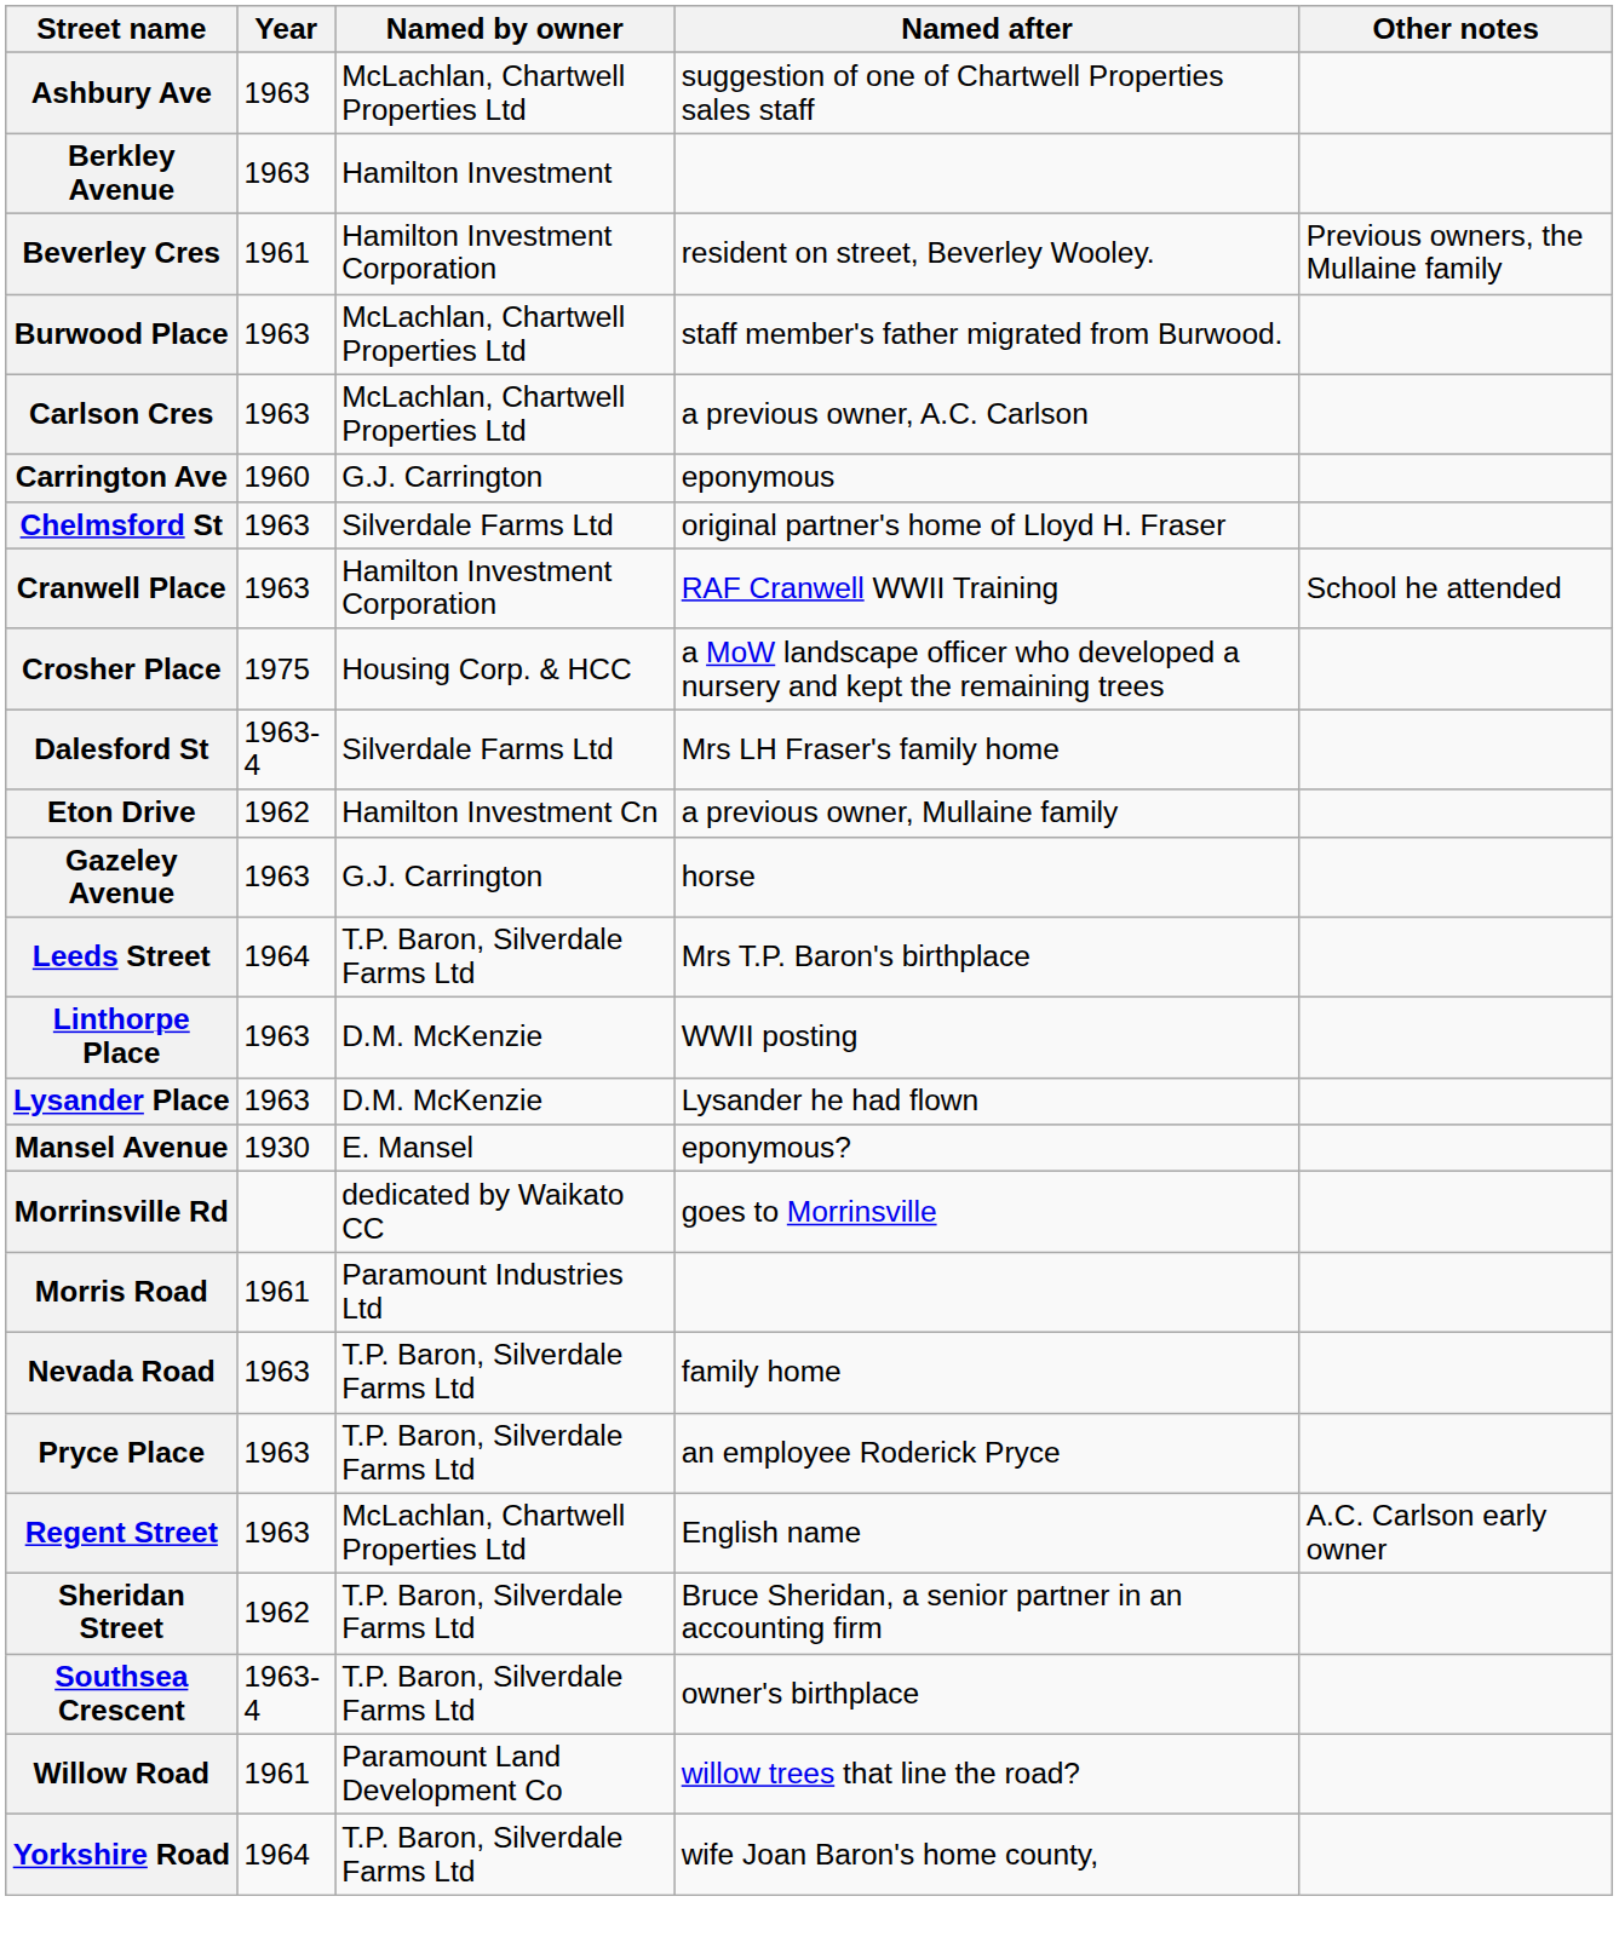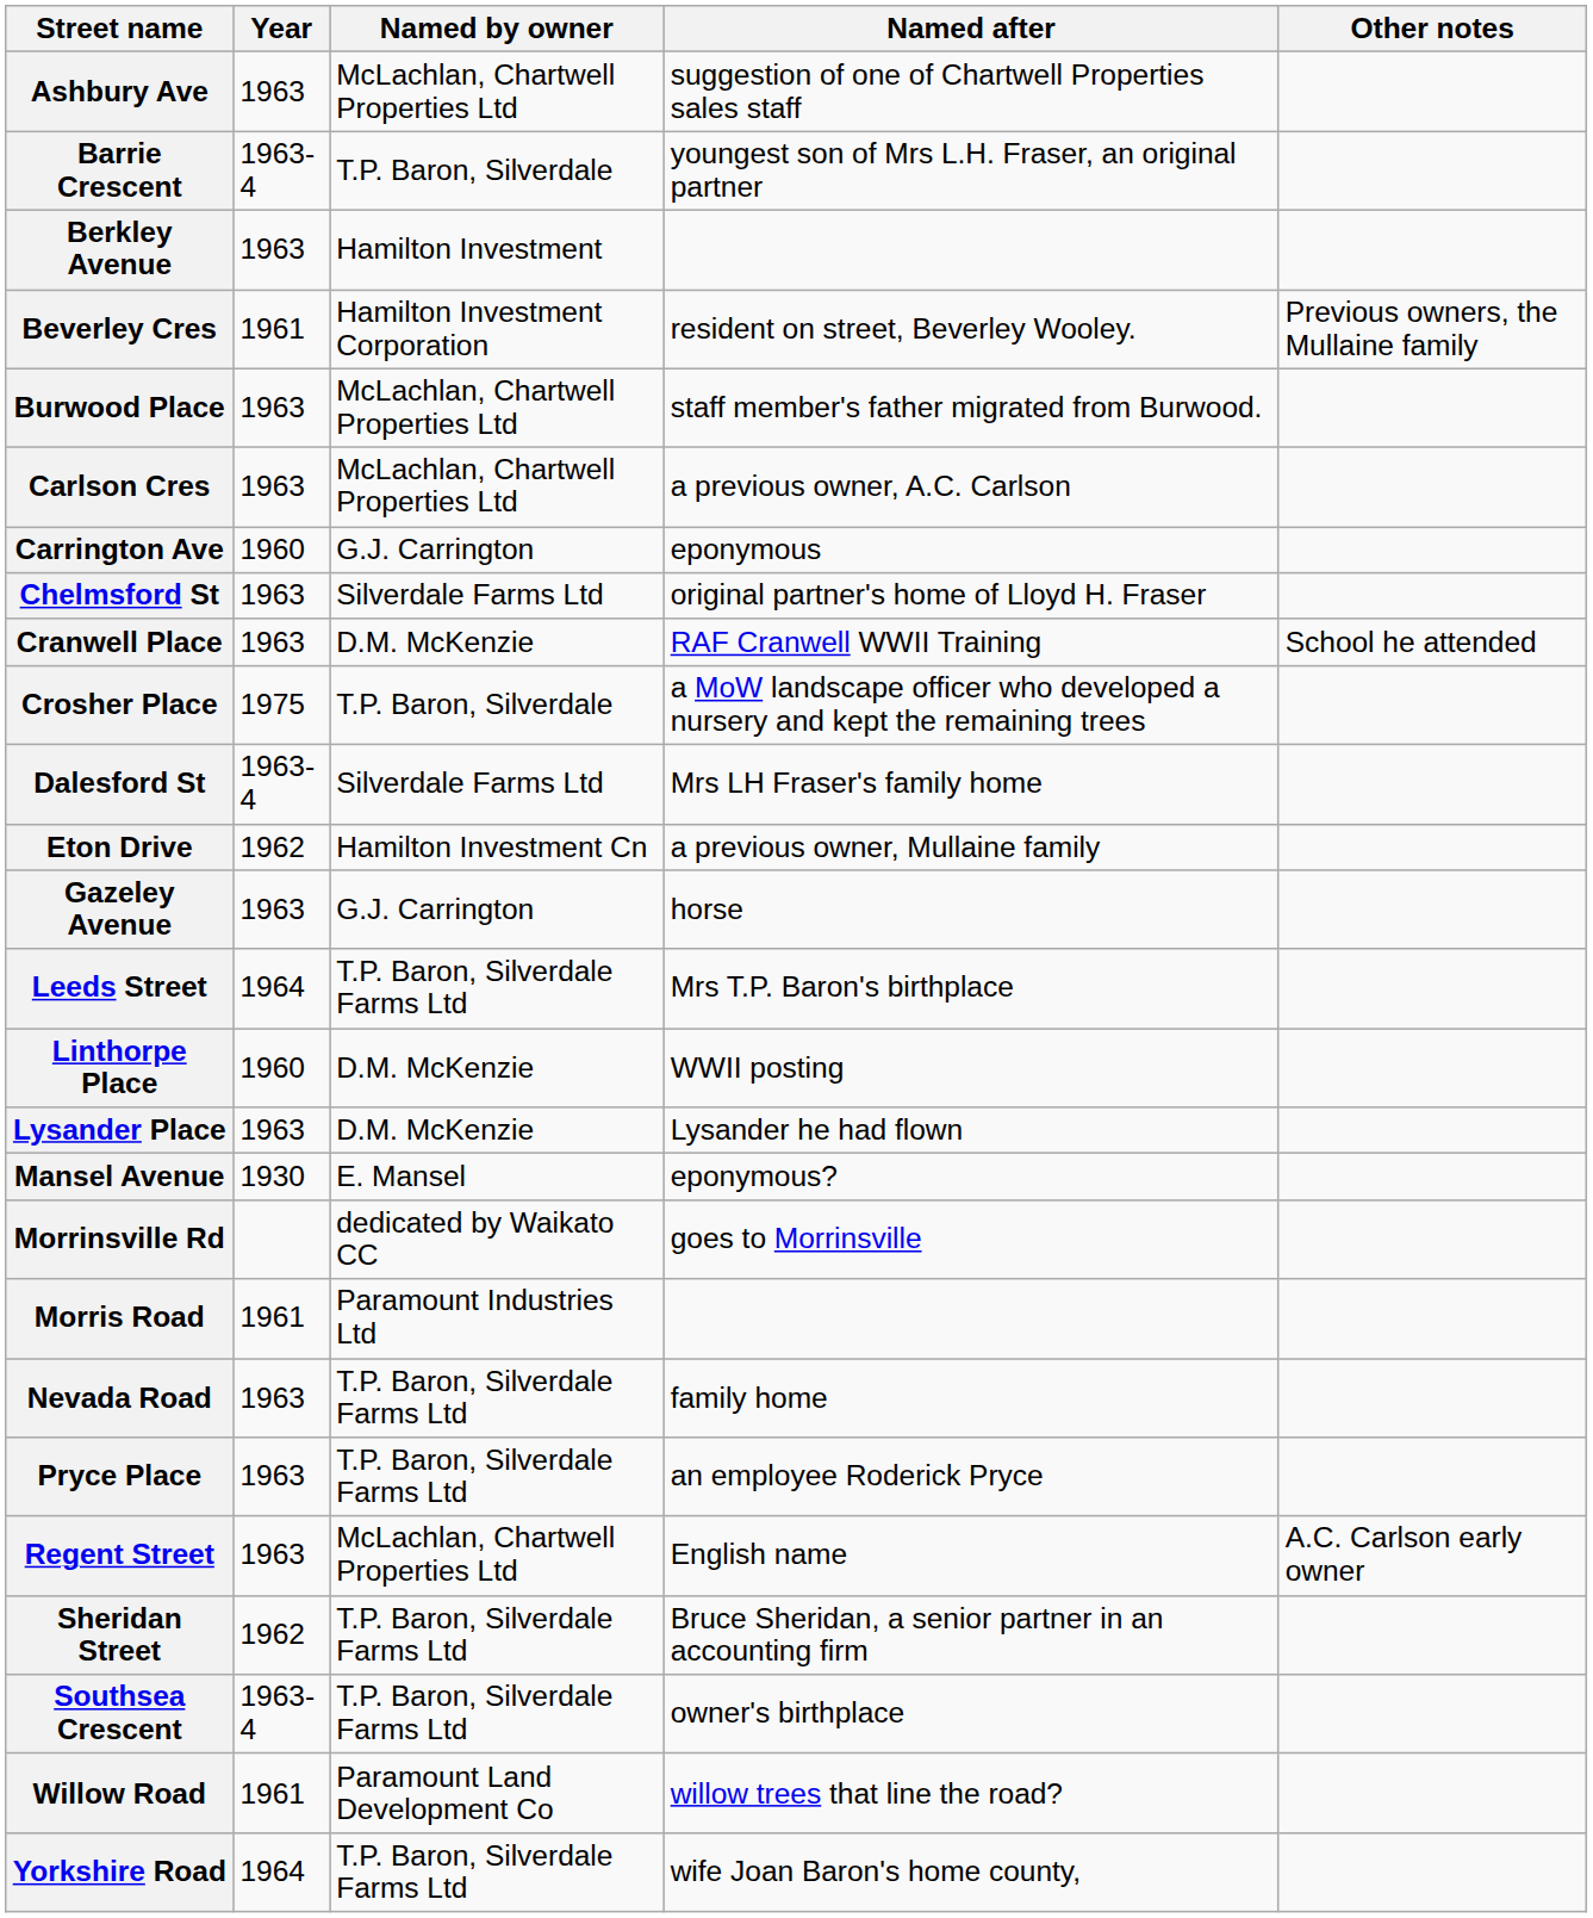+ row: Barrie Crescent | 1963-4 | T.P. Baron, Silverdale | youngest son of Mrs L.H. Fraser, an original partner
Cranwell Place | Named by owner: Hamilton Investment Corporation -> D.M. McKenzie
Crosher Place | Named by owner: Housing Corp. & HCC -> T.P. Baron, Silverdale
Linthorpe Place | Year: 1963 -> 1960
